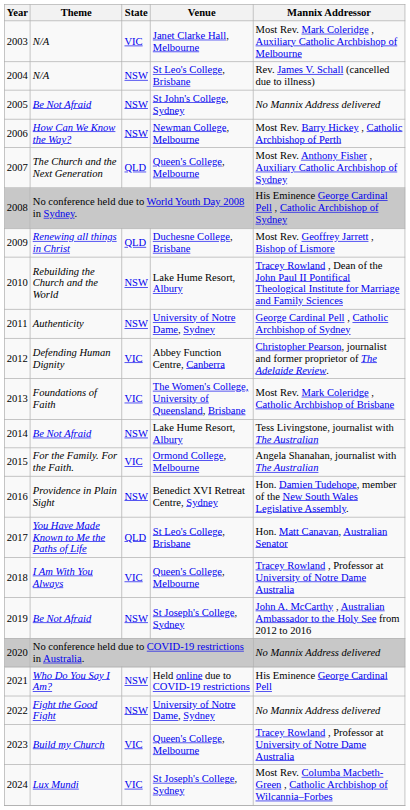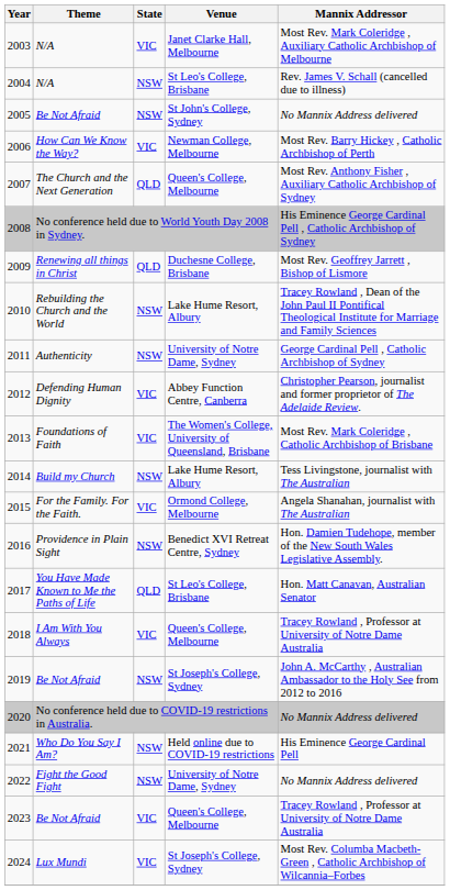2006 | State: NSW -> VIC
2014 | Theme: Be Not Afraid -> Build my Church
2023 | Theme: Build my Church -> Be Not Afraid
